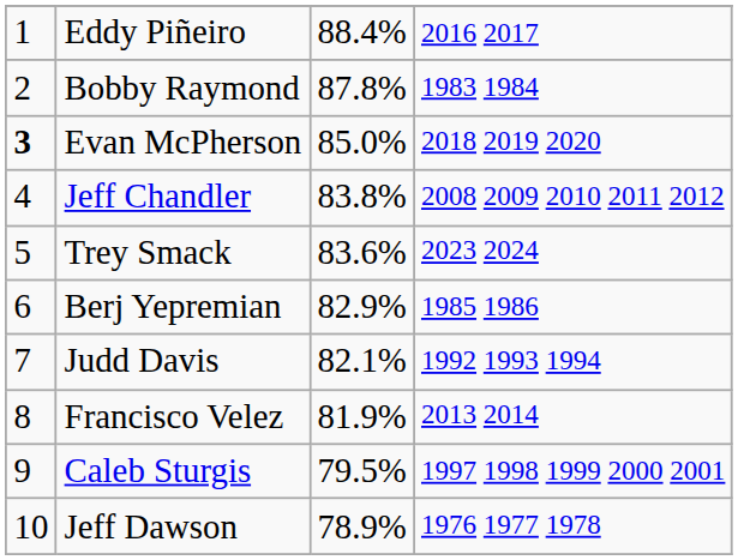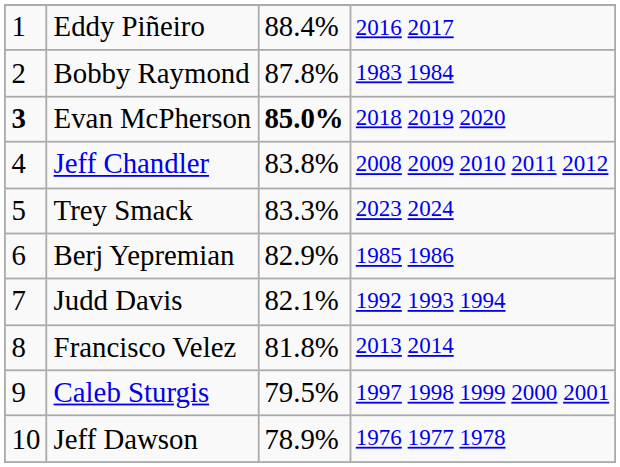Evan McPherson | column 3: normal -> bold
Trey Smack | column 3: 83.6% -> 83.3%
Francisco Velez | column 3: 81.9% -> 81.8%
